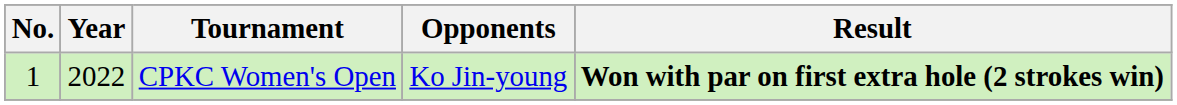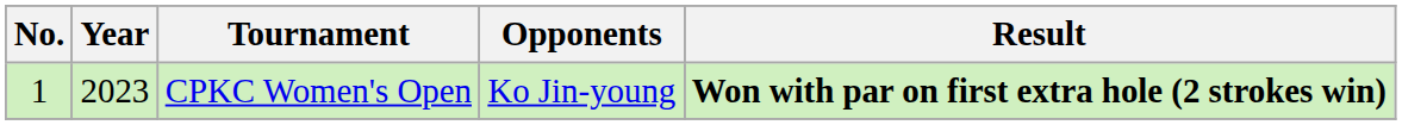CPKC Women's Open | Year: 2022 -> 2023
